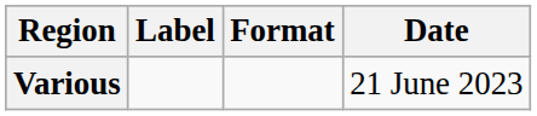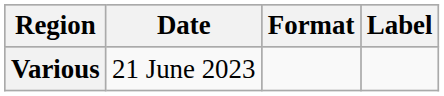columns swapped: Date <-> Label
